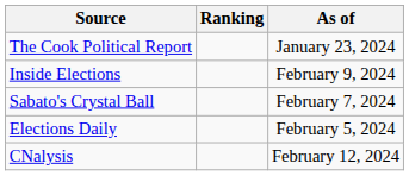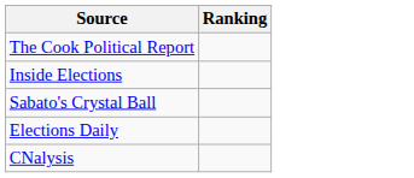- column: As of | January 23, 2024 | February 9, 2024 | February 7, 2024 | February 5, 2024 | February 12, 2024
